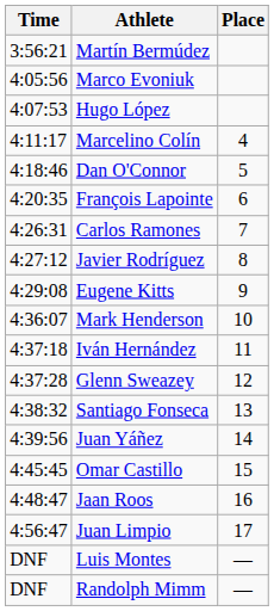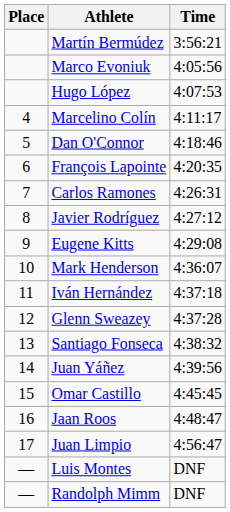columns swapped: Place <-> Time
